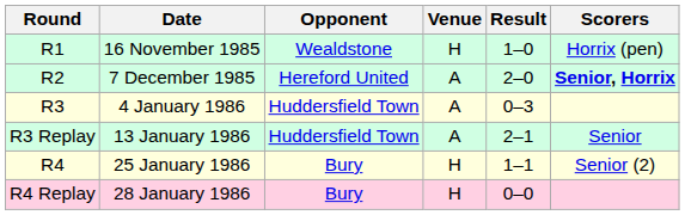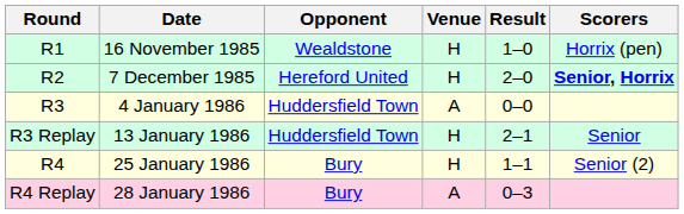7 December 1985 | Venue: A -> H
4 January 1986 | Result: 0–3 -> 0–0
13 January 1986 | Venue: A -> H
28 January 1986 | Venue: H -> A
28 January 1986 | Result: 0–0 -> 0–3
